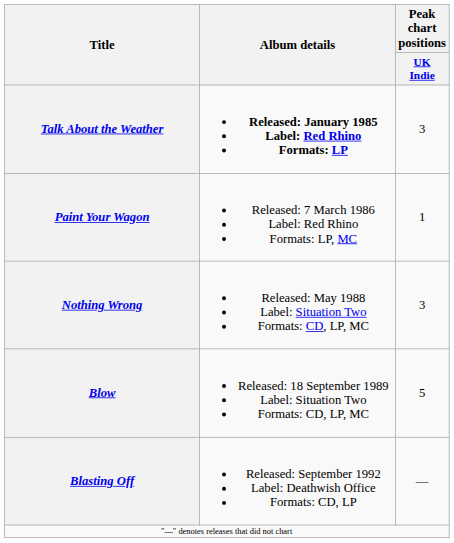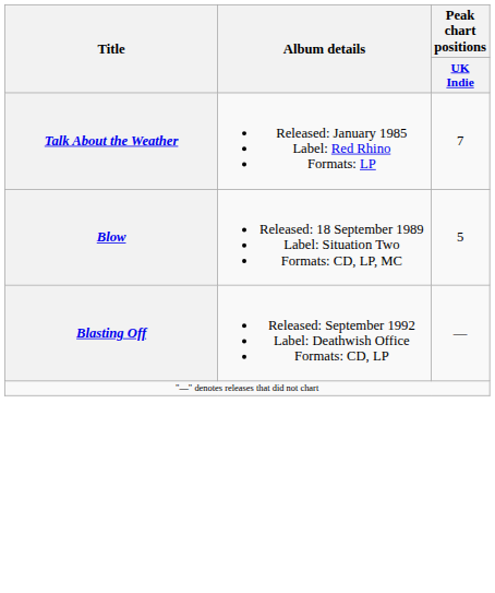Talk About the Weather | Album details: bold -> normal
Talk About the Weather | Peak chart positions / UK Indie: 3 -> 7
- row: Paint Your Wagon | Released: 7 March 1986 Label: Red Rhino Formats: LP, MC | 1
- row: Nothing Wrong | Released: May 1988 Label: Situation Two Formats: CD, LP, MC | 3
